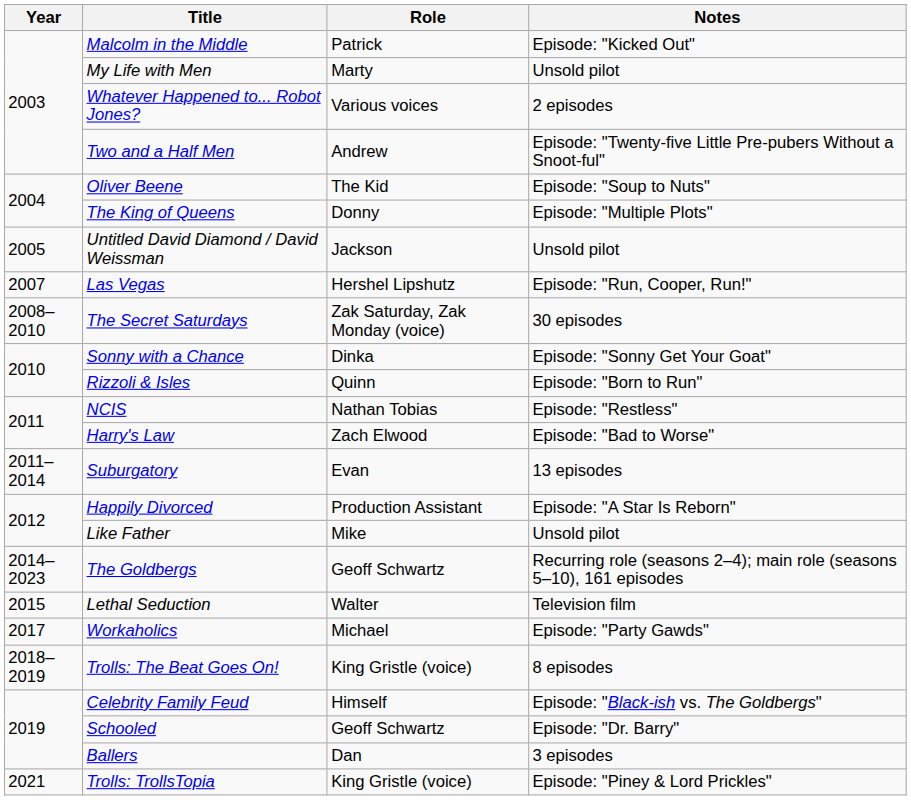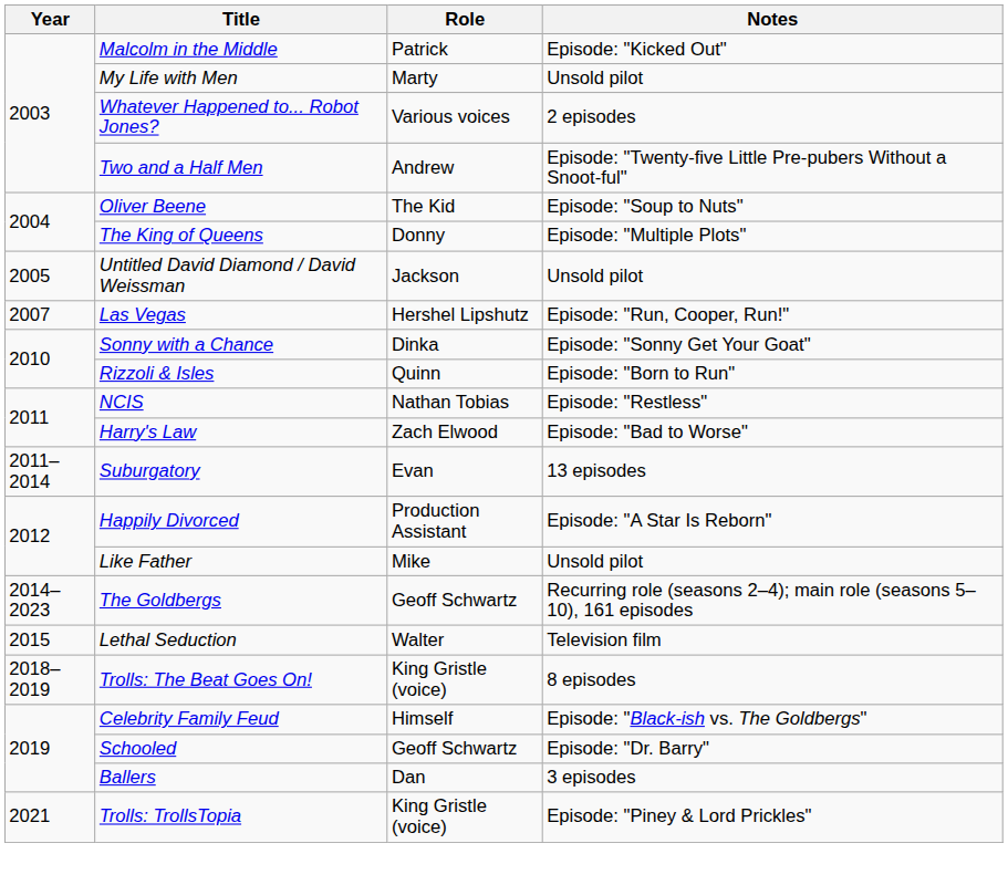- row: 2008–2010 | The Secret Saturdays | Zak Saturday, Zak Monday (voice) | 30 episodes
- row: 2017 | Workaholics | Michael | Episode: "Party Gawds"
